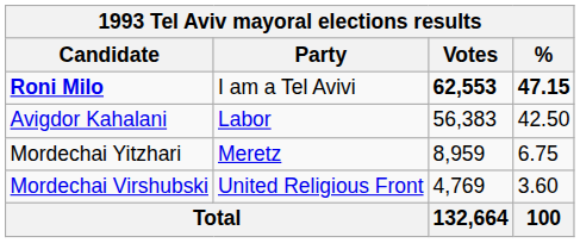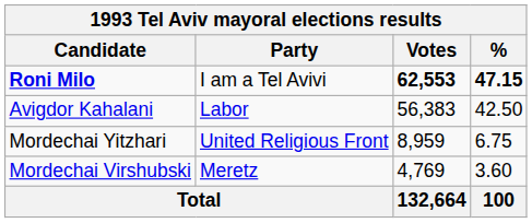Mordechai Yitzhari | Party: Meretz -> United Religious Front
Mordechai Virshubski | Party: United Religious Front -> Meretz
